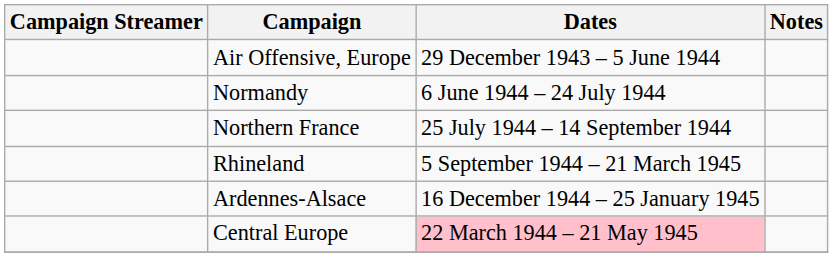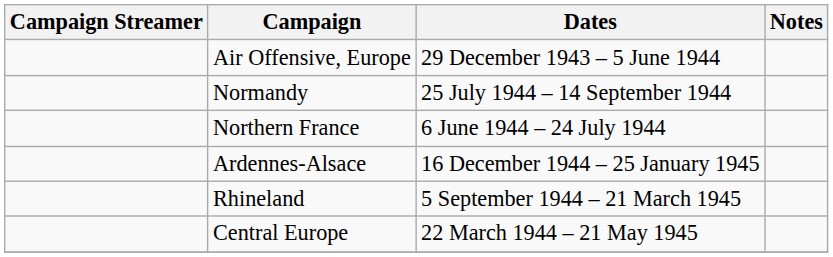Normandy | Dates: 6 June 1944 – 24 July 1944 -> 25 July 1944 – 14 September 1944
Northern France | Dates: 25 July 1944 – 14 September 1944 -> 6 June 1944 – 24 July 1944
rows swapped: Rhineland <-> Ardennes-Alsace
Central Europe | Dates: pink background -> no background
